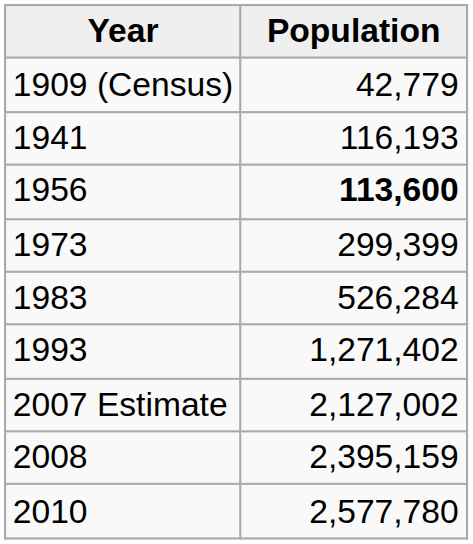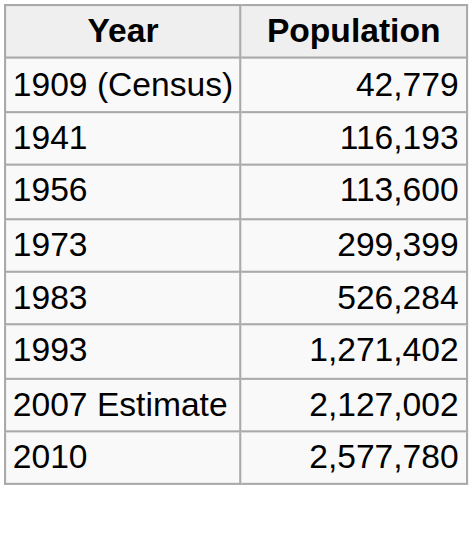1956 | Population: bold -> normal
- row: 2008 | 2,395,159
